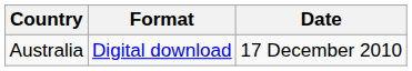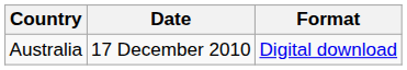columns swapped: Date <-> Format
